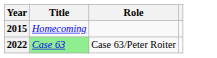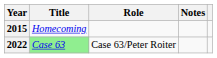+ column: Notes
